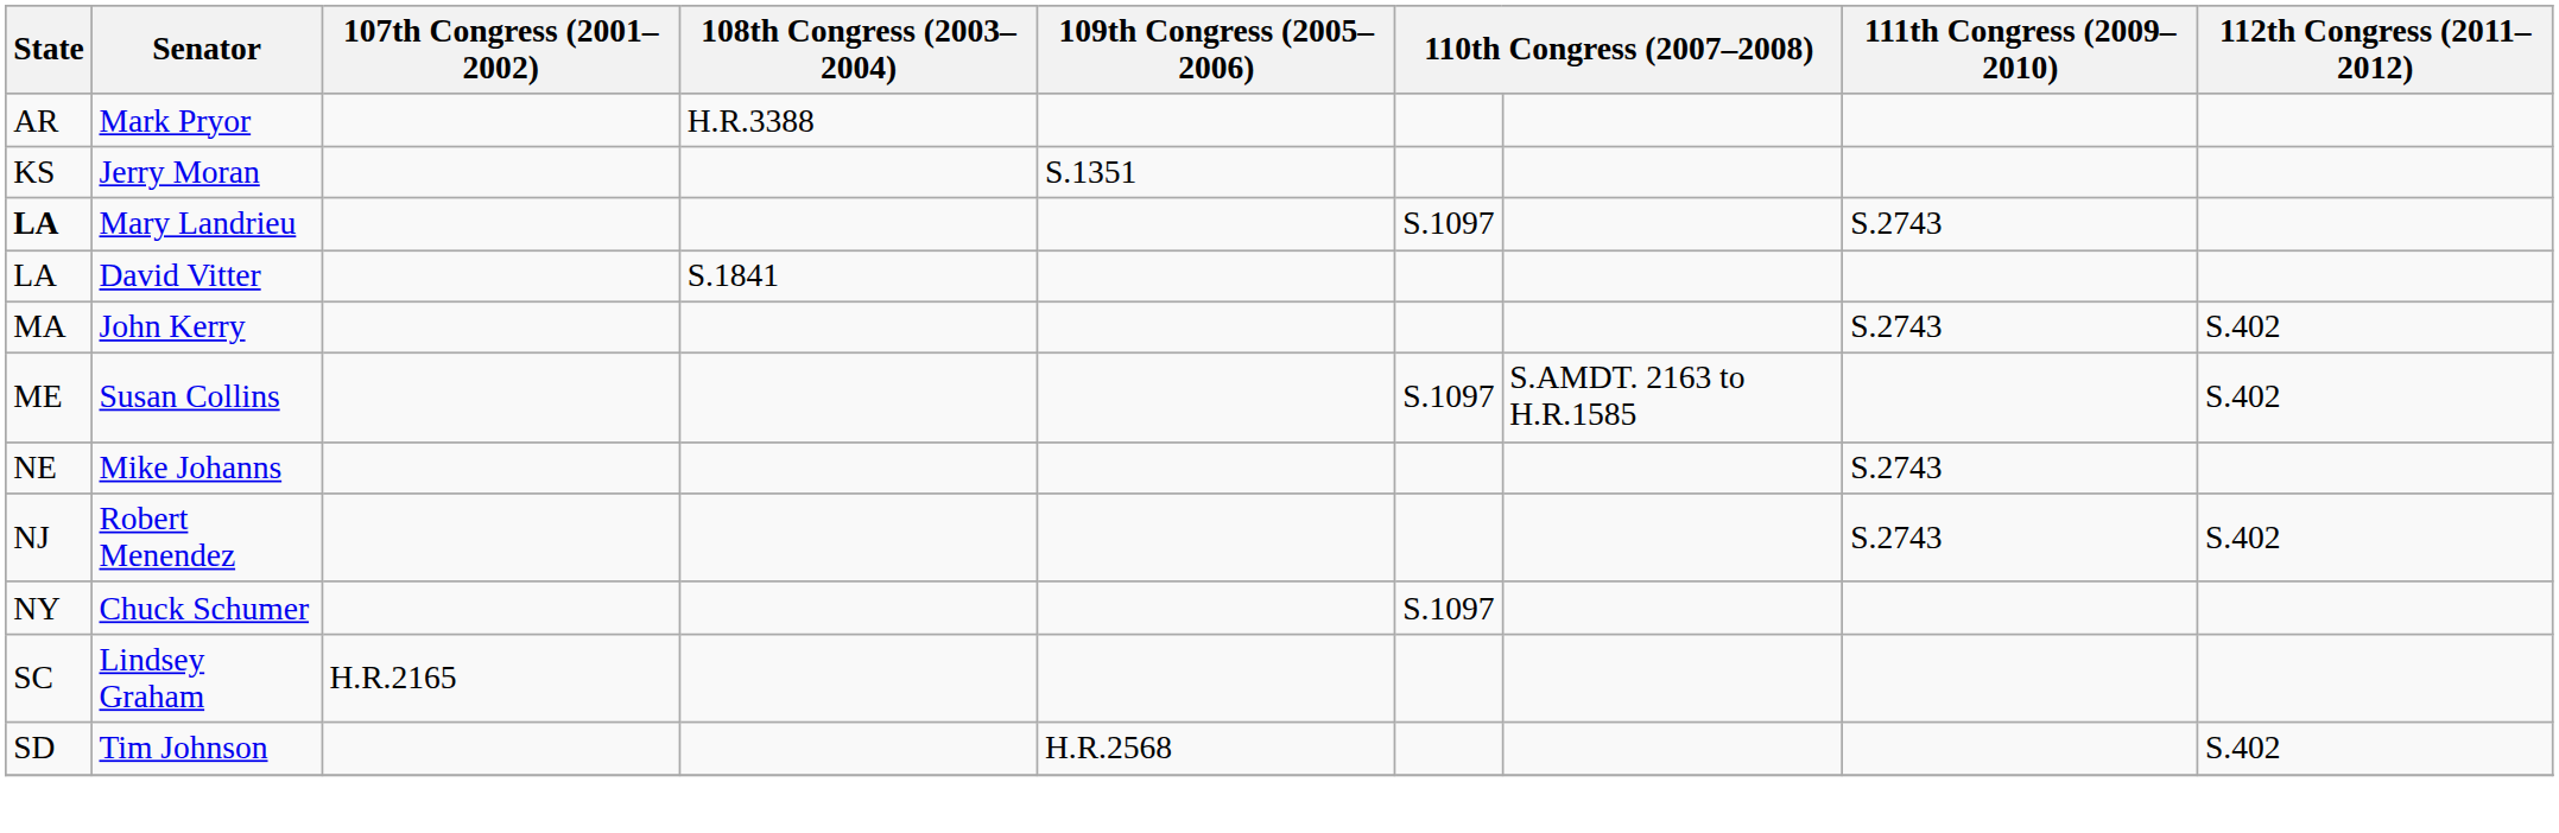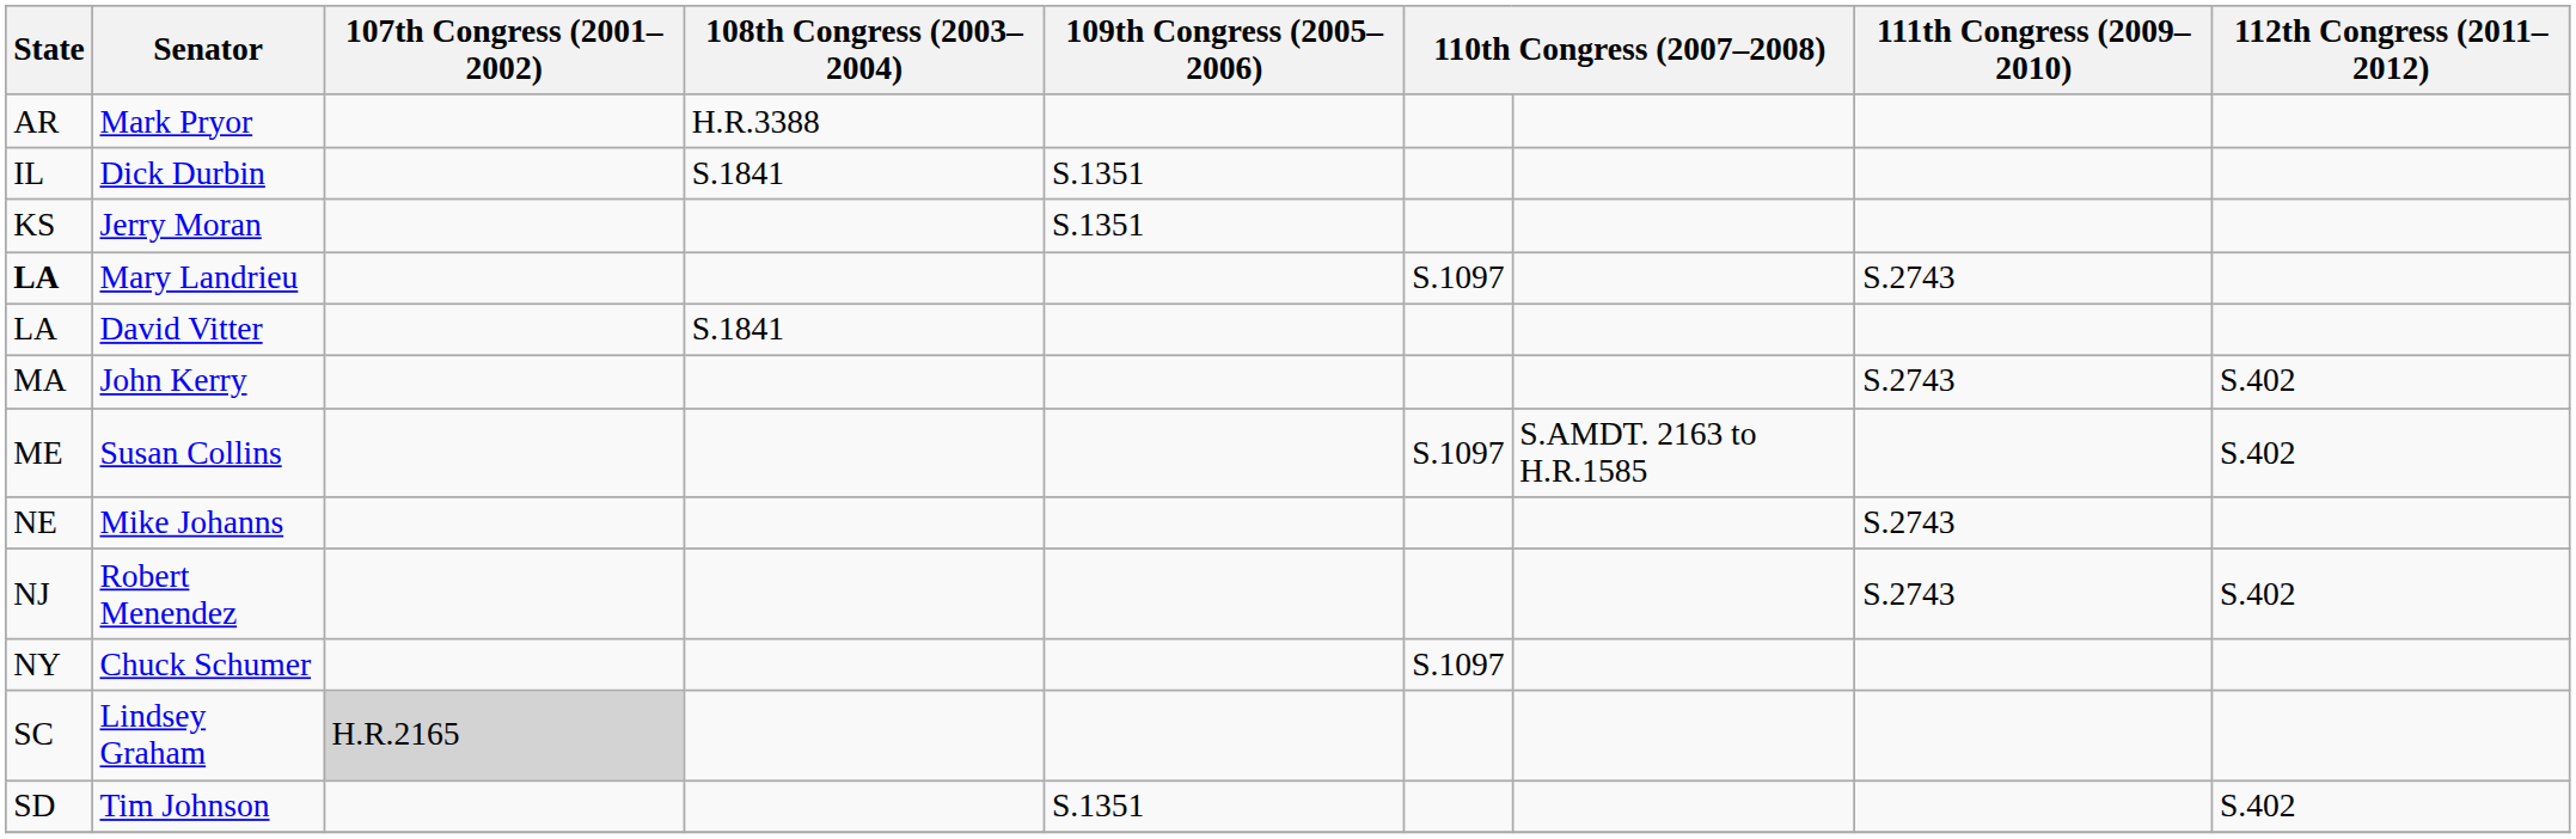+ row: IL | Dick Durbin | S.1841 | S.1351
Lindsey Graham | 107th Congress (2001–2002): no background -> lightgrey background
Tim Johnson | 109th Congress (2005–2006): H.R.2568 -> S.1351
